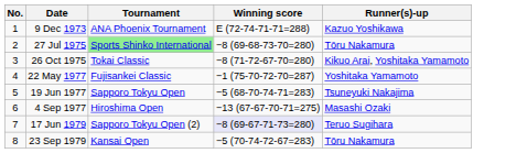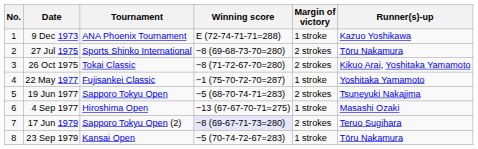+ column: Margin of victory | 1 stroke | 2 strokes | 2 strokes | 1 stroke | 2 strokes | 1 stroke | 2 strokes | 1 stroke
27 Jul 1975 | Tournament: lightgreen background -> no background
